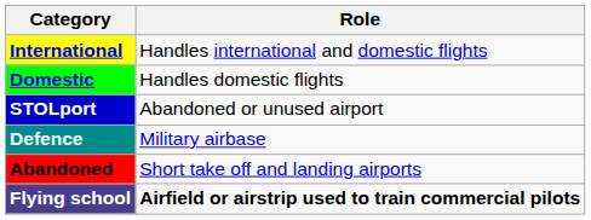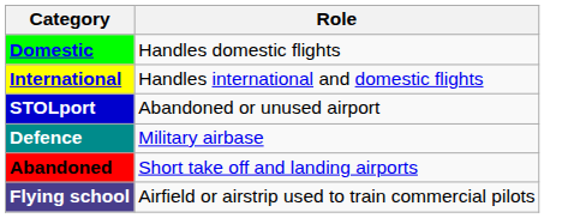rows swapped: International <-> Domestic
Flying school | Role: bold -> normal
